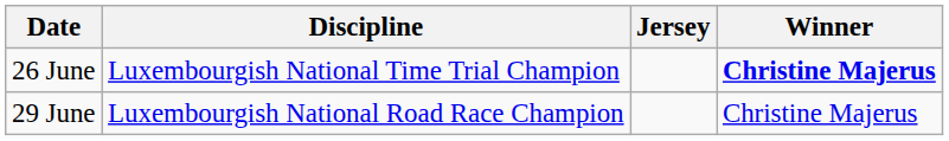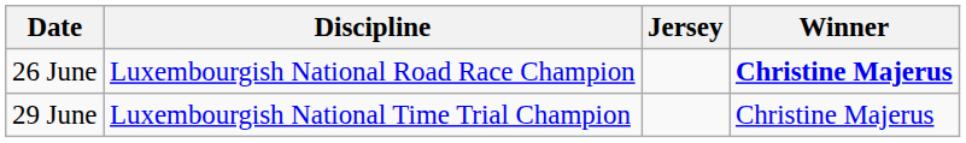26 June | Discipline: Luxembourgish National Time Trial Champion -> Luxembourgish National Road Race Champion
29 June | Discipline: Luxembourgish National Road Race Champion -> Luxembourgish National Time Trial Champion
